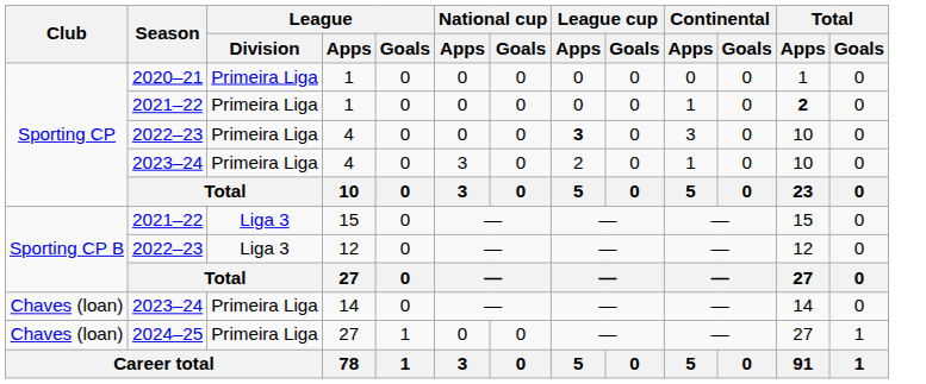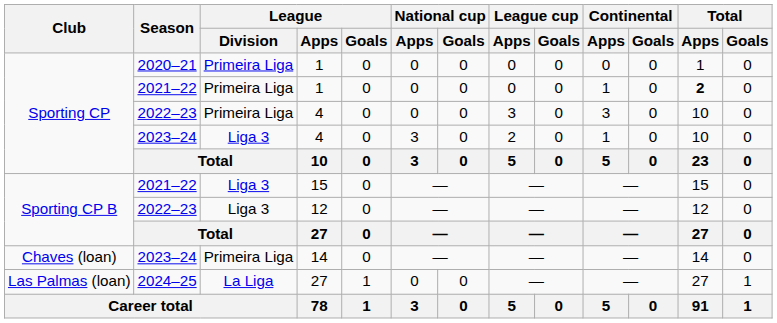2022–23 / 4 | League cup / Apps: bold -> normal
2023–24 / 4 | League / Division: Primeira Liga -> Liga 3
2024–25 / 27 | Club: Chaves (loan) -> Las Palmas (loan)
2024–25 / 27 | League / Division: Primeira Liga -> La Liga
